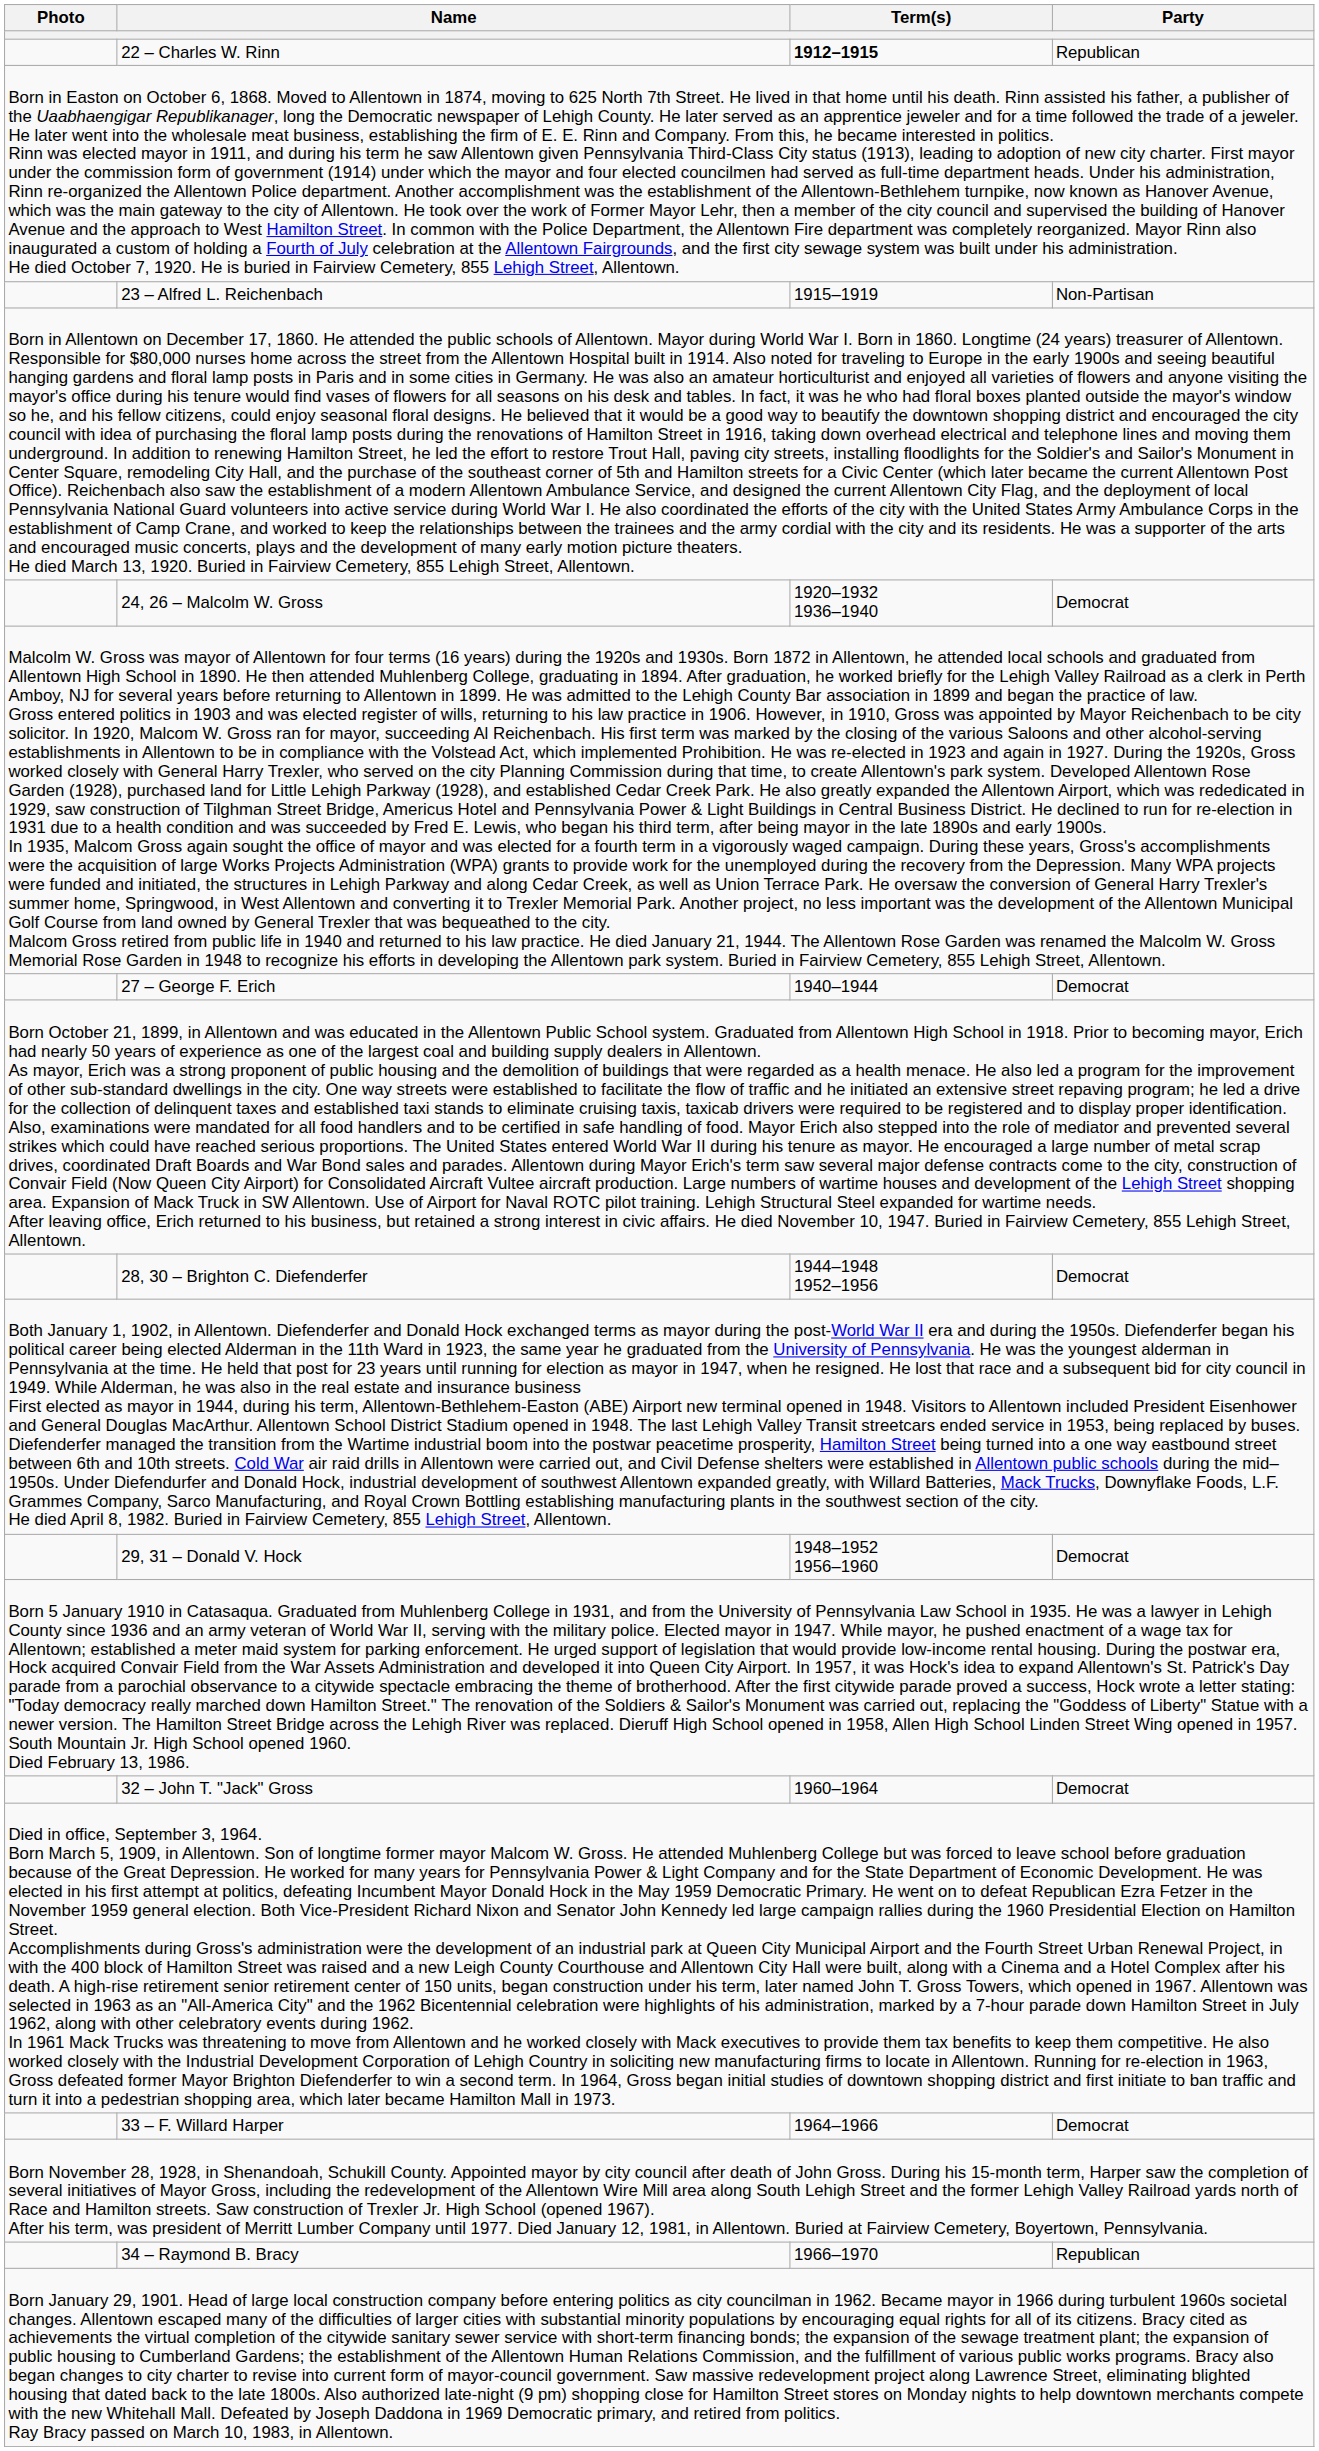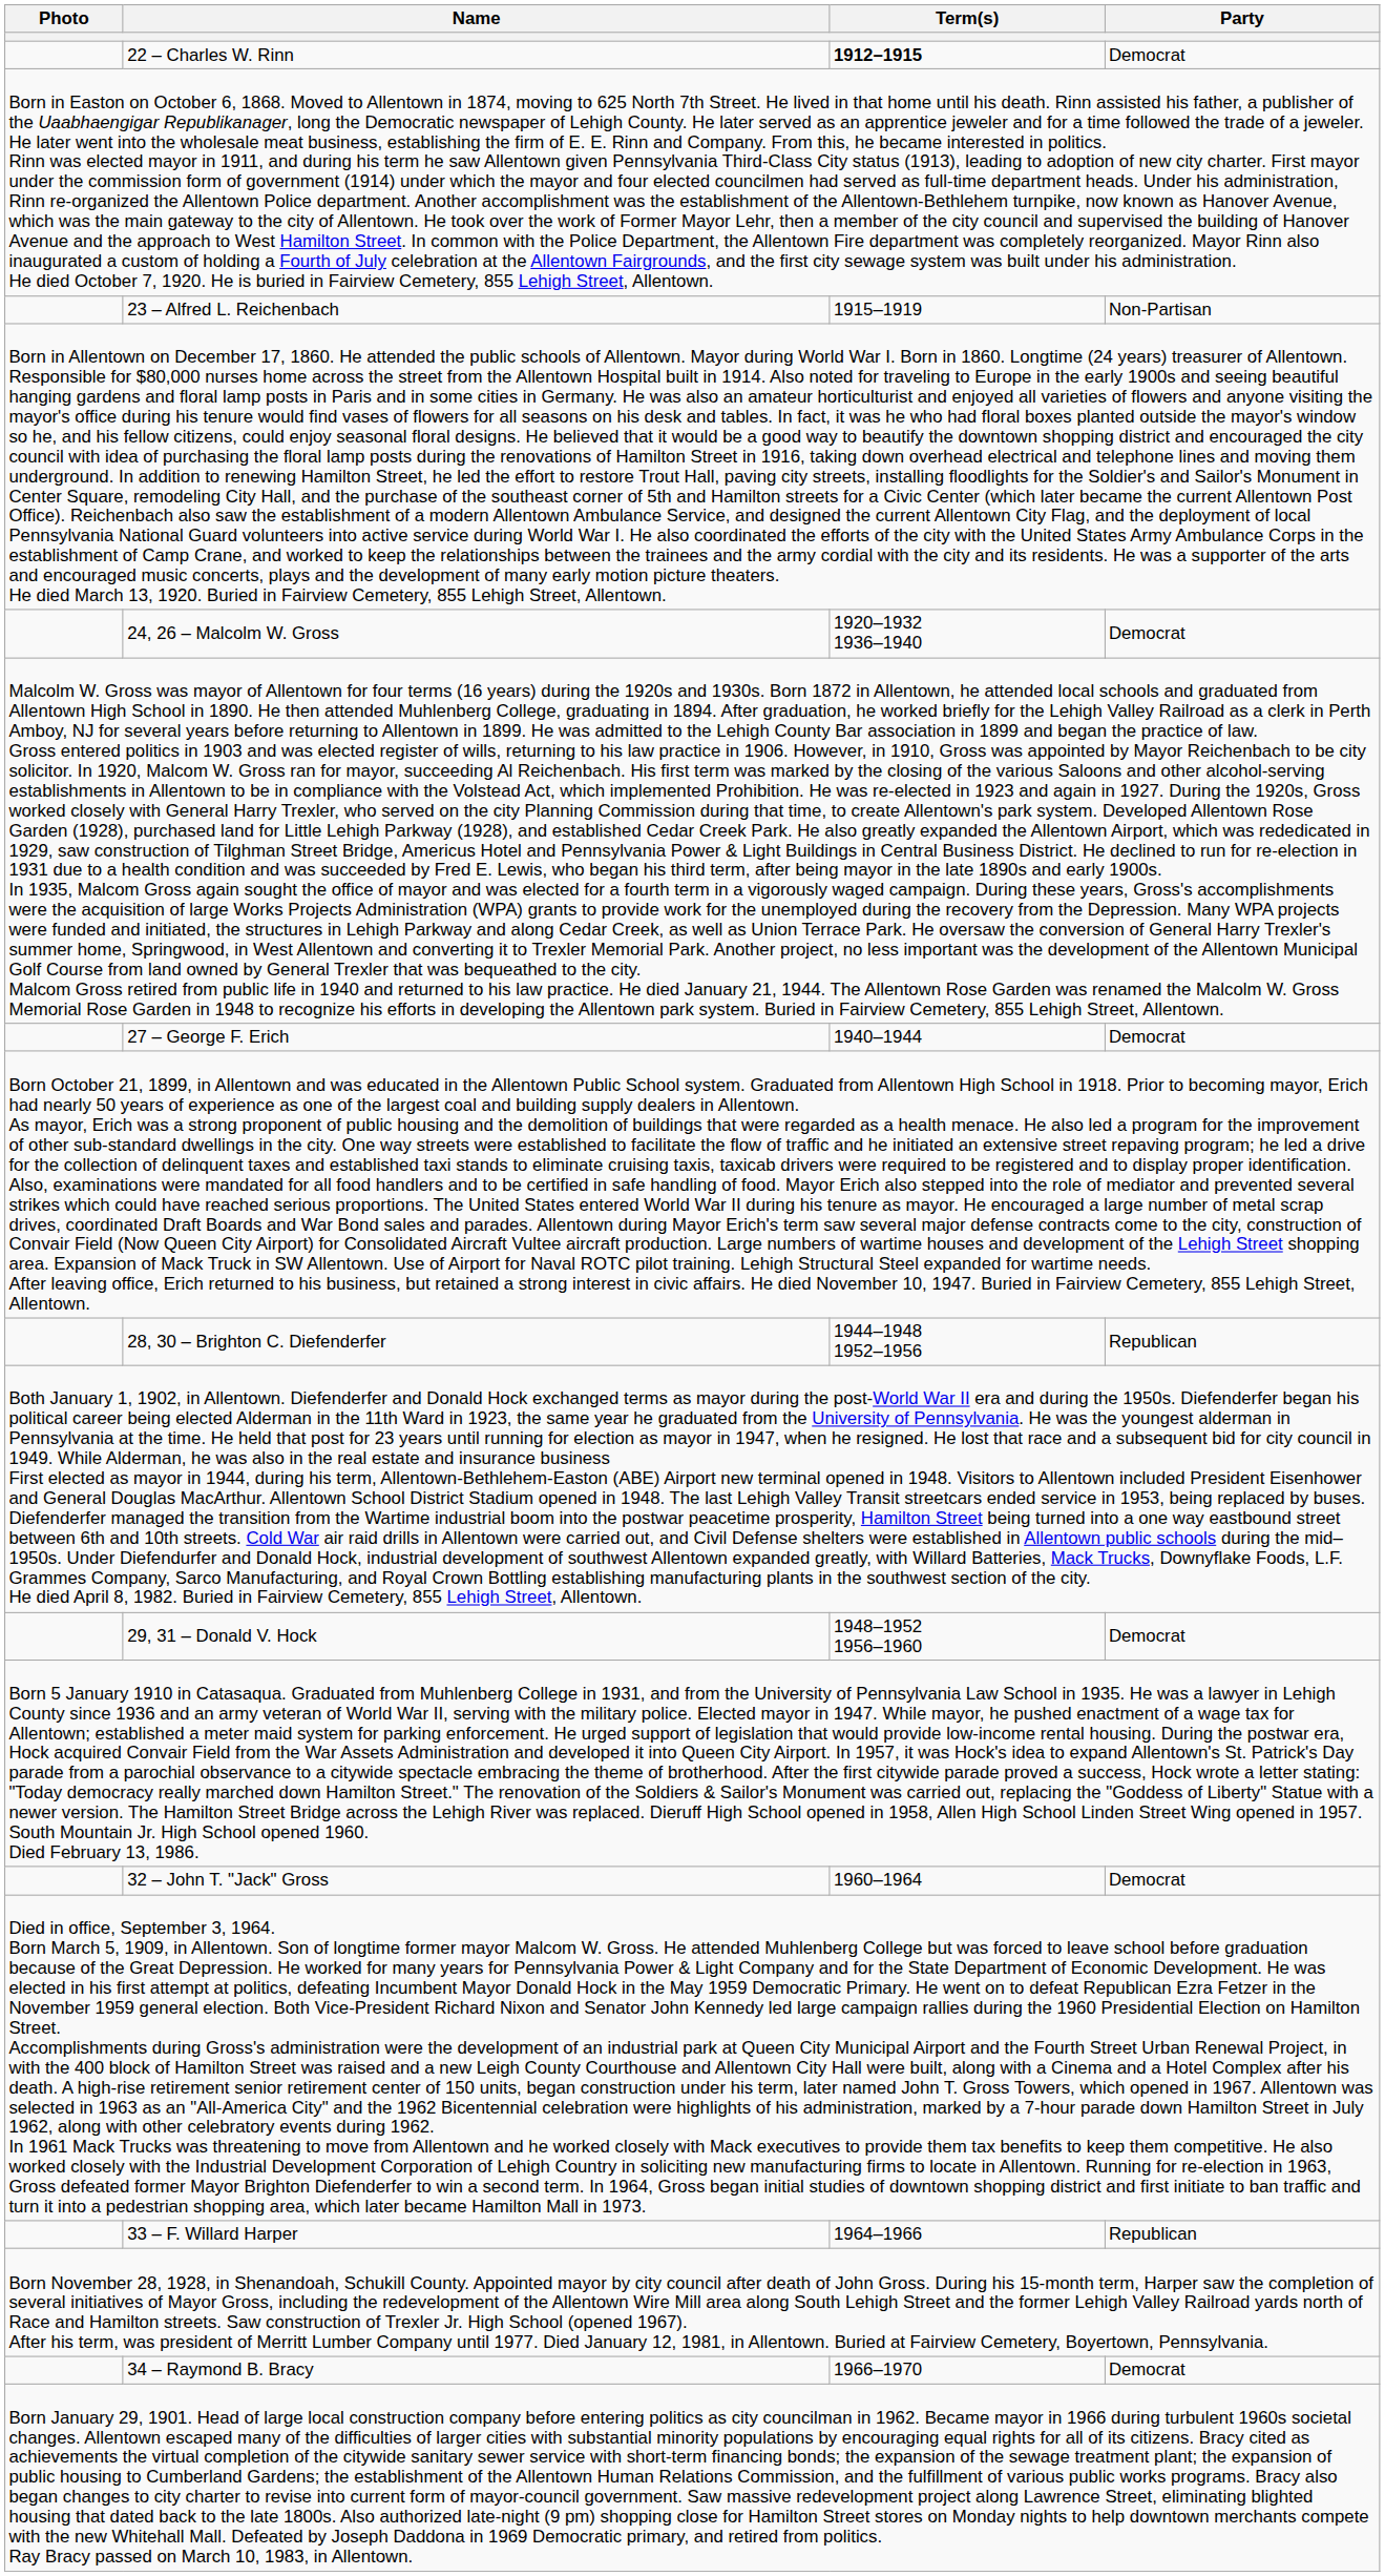22 – Charles W. Rinn | Party: Republican -> Democrat
28, 30 – Brighton C. Diefenderfer | Party: Democrat -> Republican
33 – F. Willard Harper | Party: Democrat -> Republican
34 – Raymond B. Bracy | Party: Republican -> Democrat
